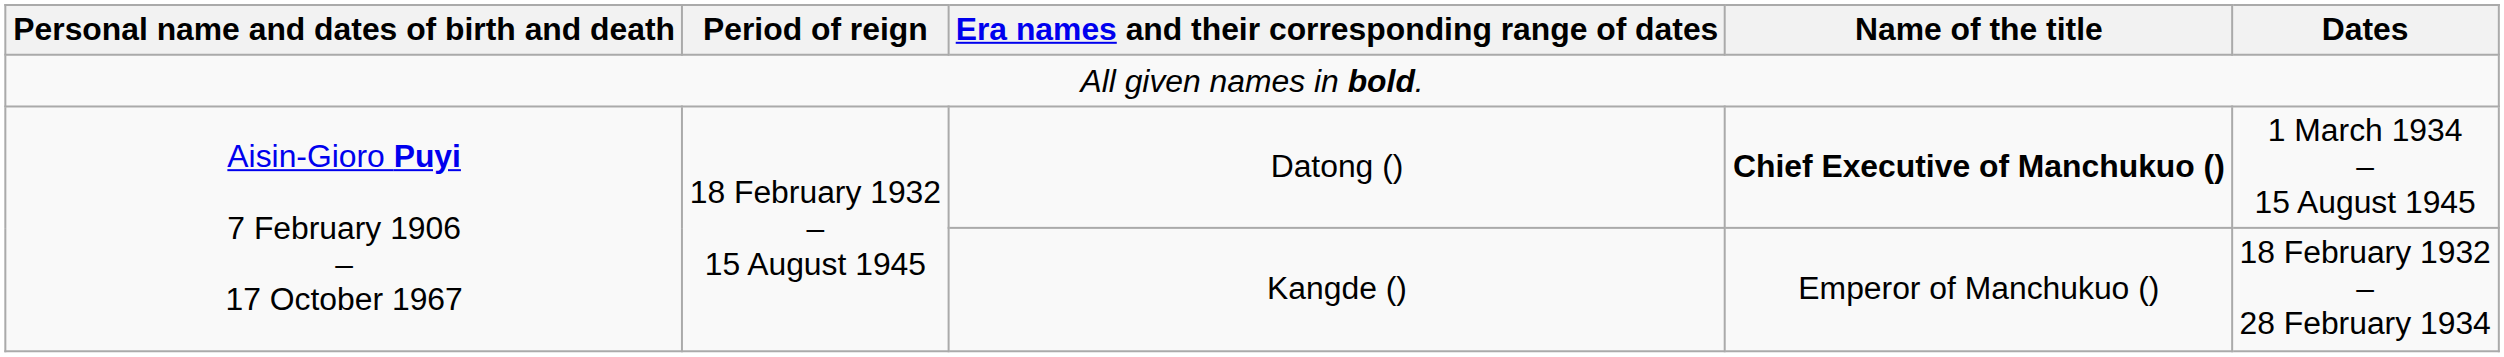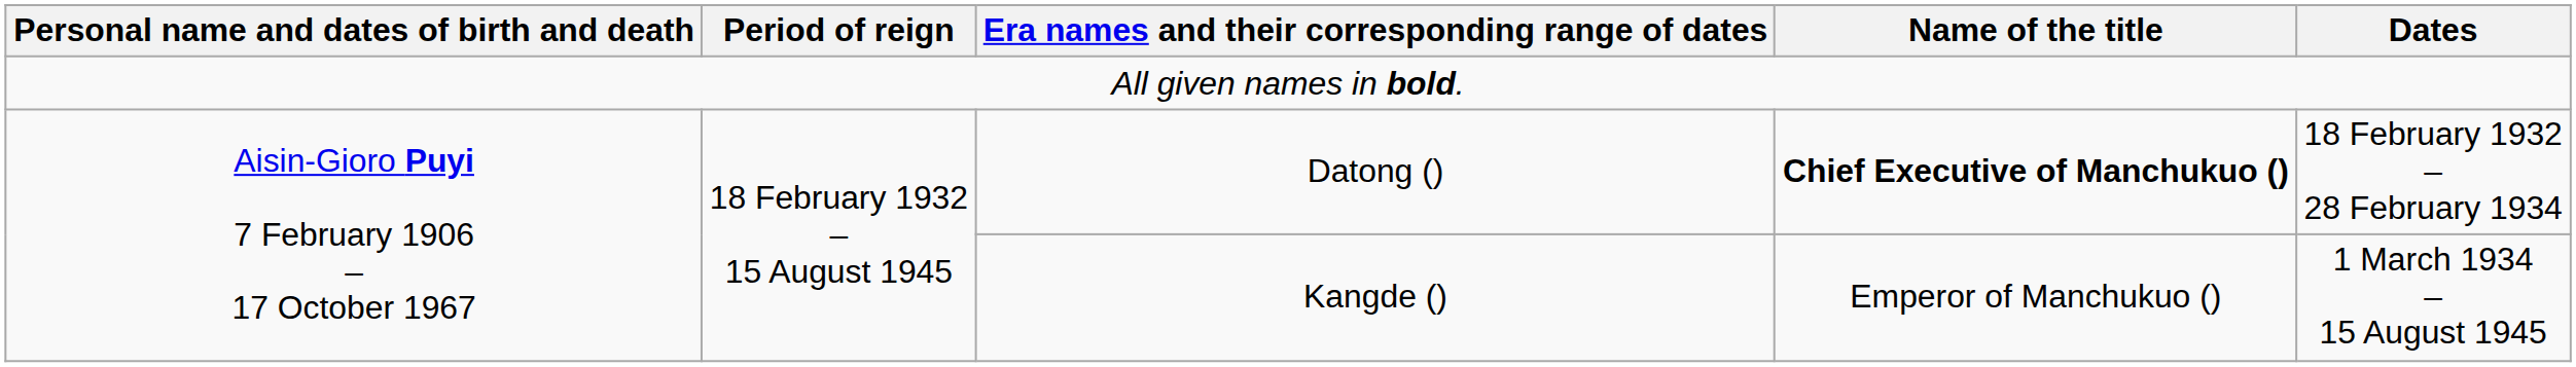Datong () | Dates: 1 March 1934 – 15 August 1945 -> 18 February 1932 – 28 February 1934
Kangde () | Dates: 18 February 1932 – 28 February 1934 -> 1 March 1934 – 15 August 1945
